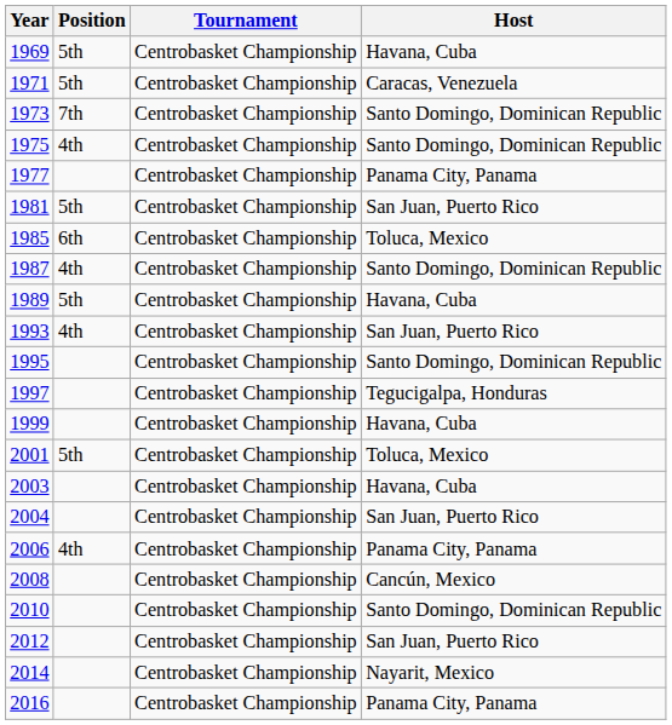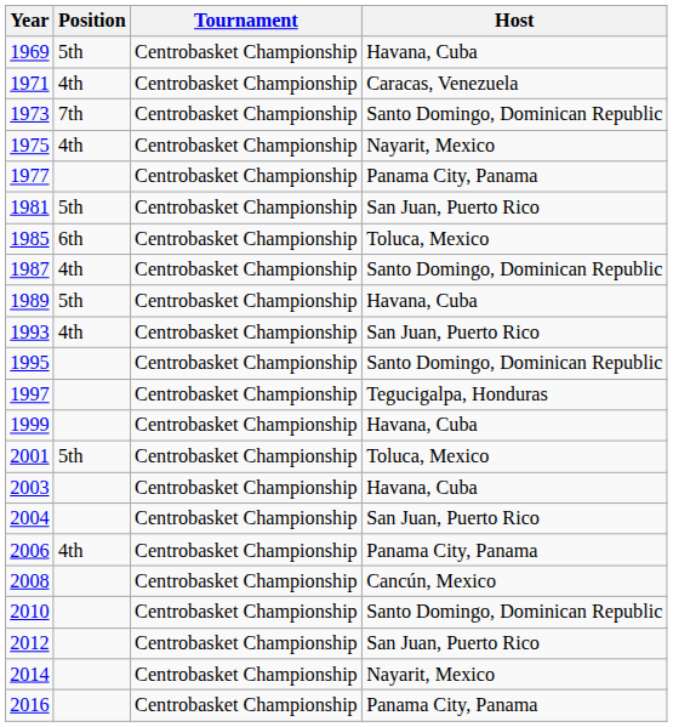1971 | Position: 5th -> 4th
1975 | Host: Santo Domingo, Dominican Republic -> Nayarit, Mexico
